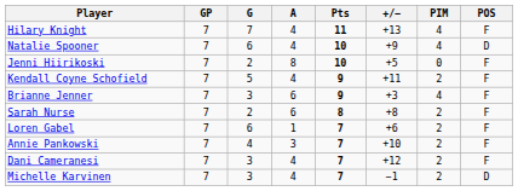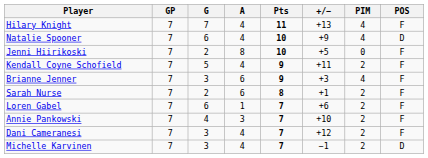Sarah Nurse | +/−: +8 -> +1
